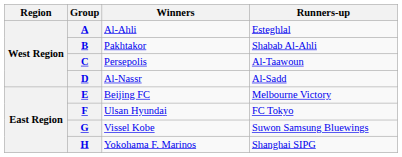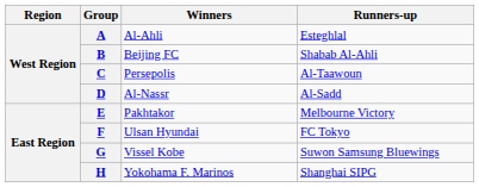B | Winners: Pakhtakor -> Beijing FC
E | Winners: Beijing FC -> Pakhtakor
